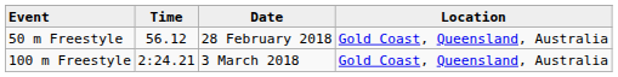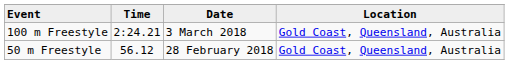rows swapped: 50 m Freestyle <-> 100 m Freestyle
